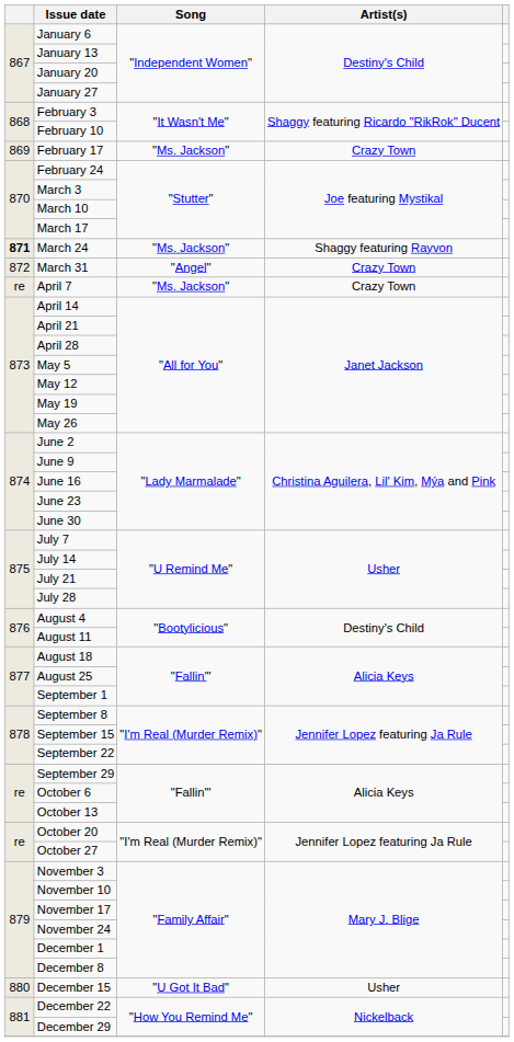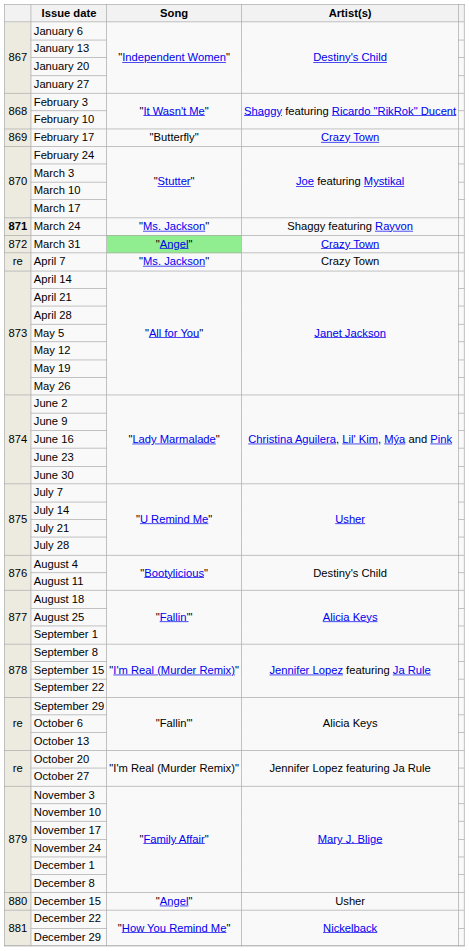February 17 | Song: "Ms. Jackson" -> "Butterfly"
March 31 | Song: no background -> lightgreen background
December 15 | Song: "U Got It Bad" -> "Angel"
